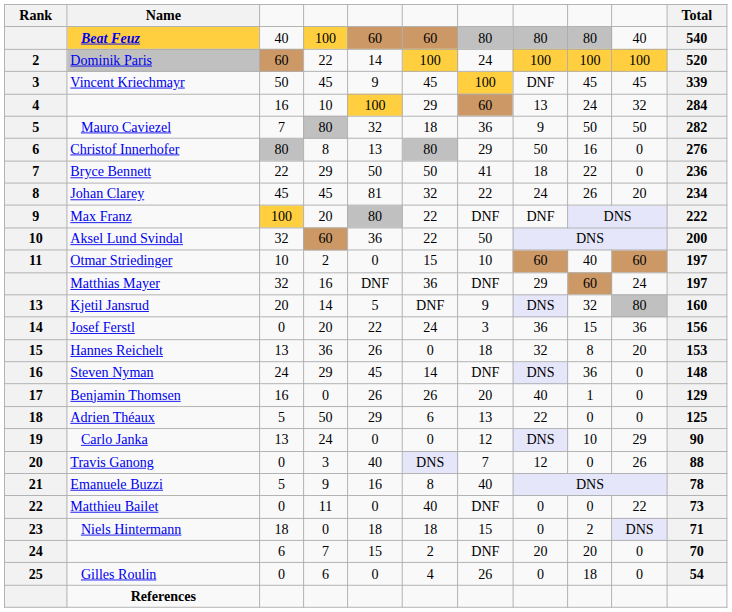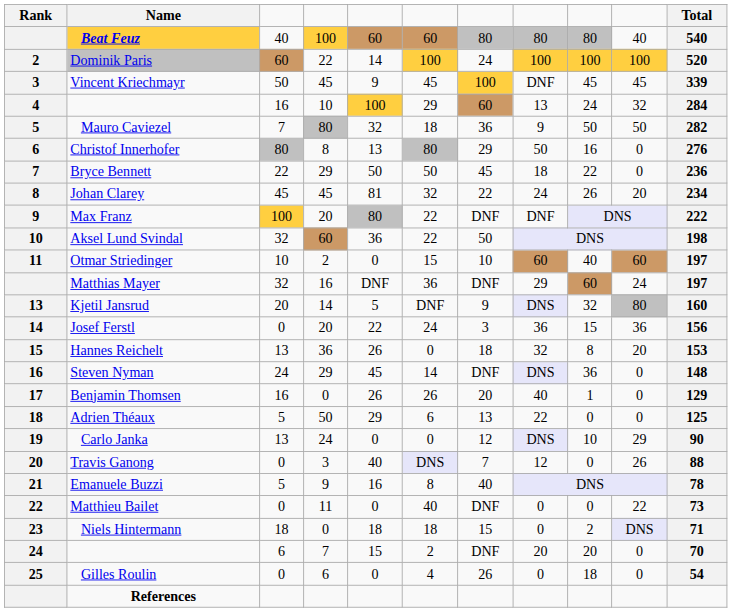Bryce Bennett | column 7: 41 -> 45
Aksel Lund Svindal | Total: 200 -> 198
